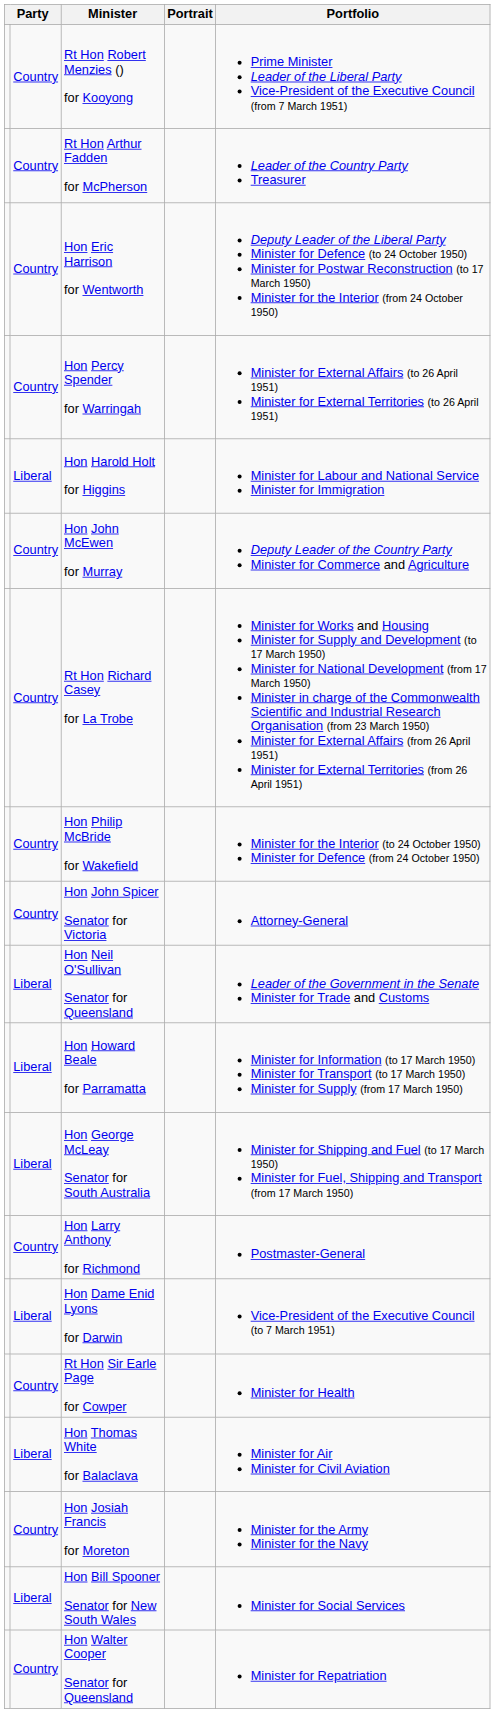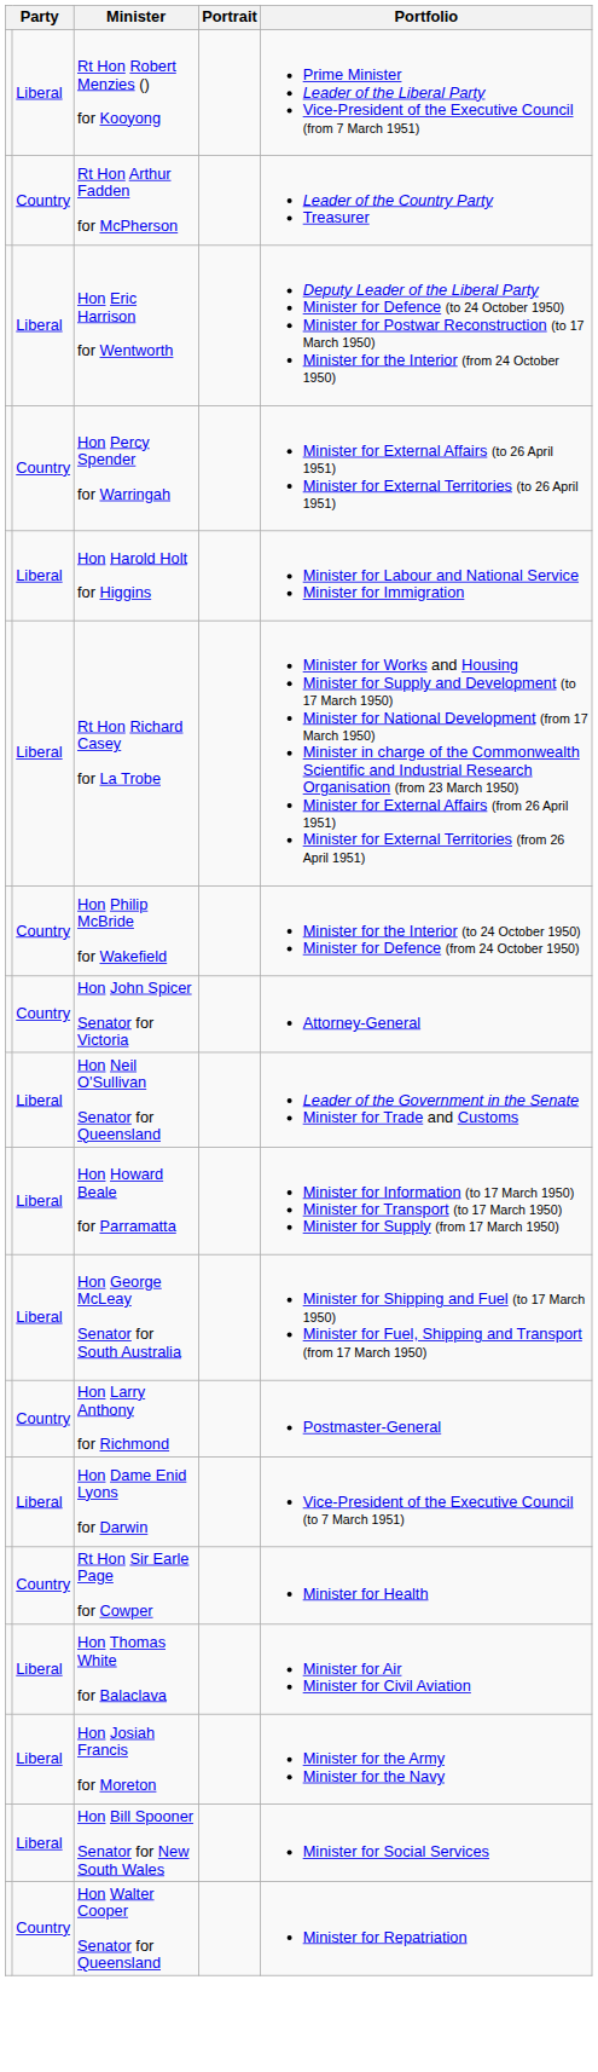Rt Hon Robert Menzies () for Kooyong | column 2: Country -> Liberal
Hon Eric Harrison for Wentworth | column 2: Country -> Liberal
- row: Country | Hon John McEwen for Murray | Deputy Leader of the Country Party Minister for Commerce and Agriculture
Rt Hon Richard Casey for La Trobe | column 2: Country -> Liberal
Hon Josiah Francis for Moreton | column 2: Country -> Liberal
